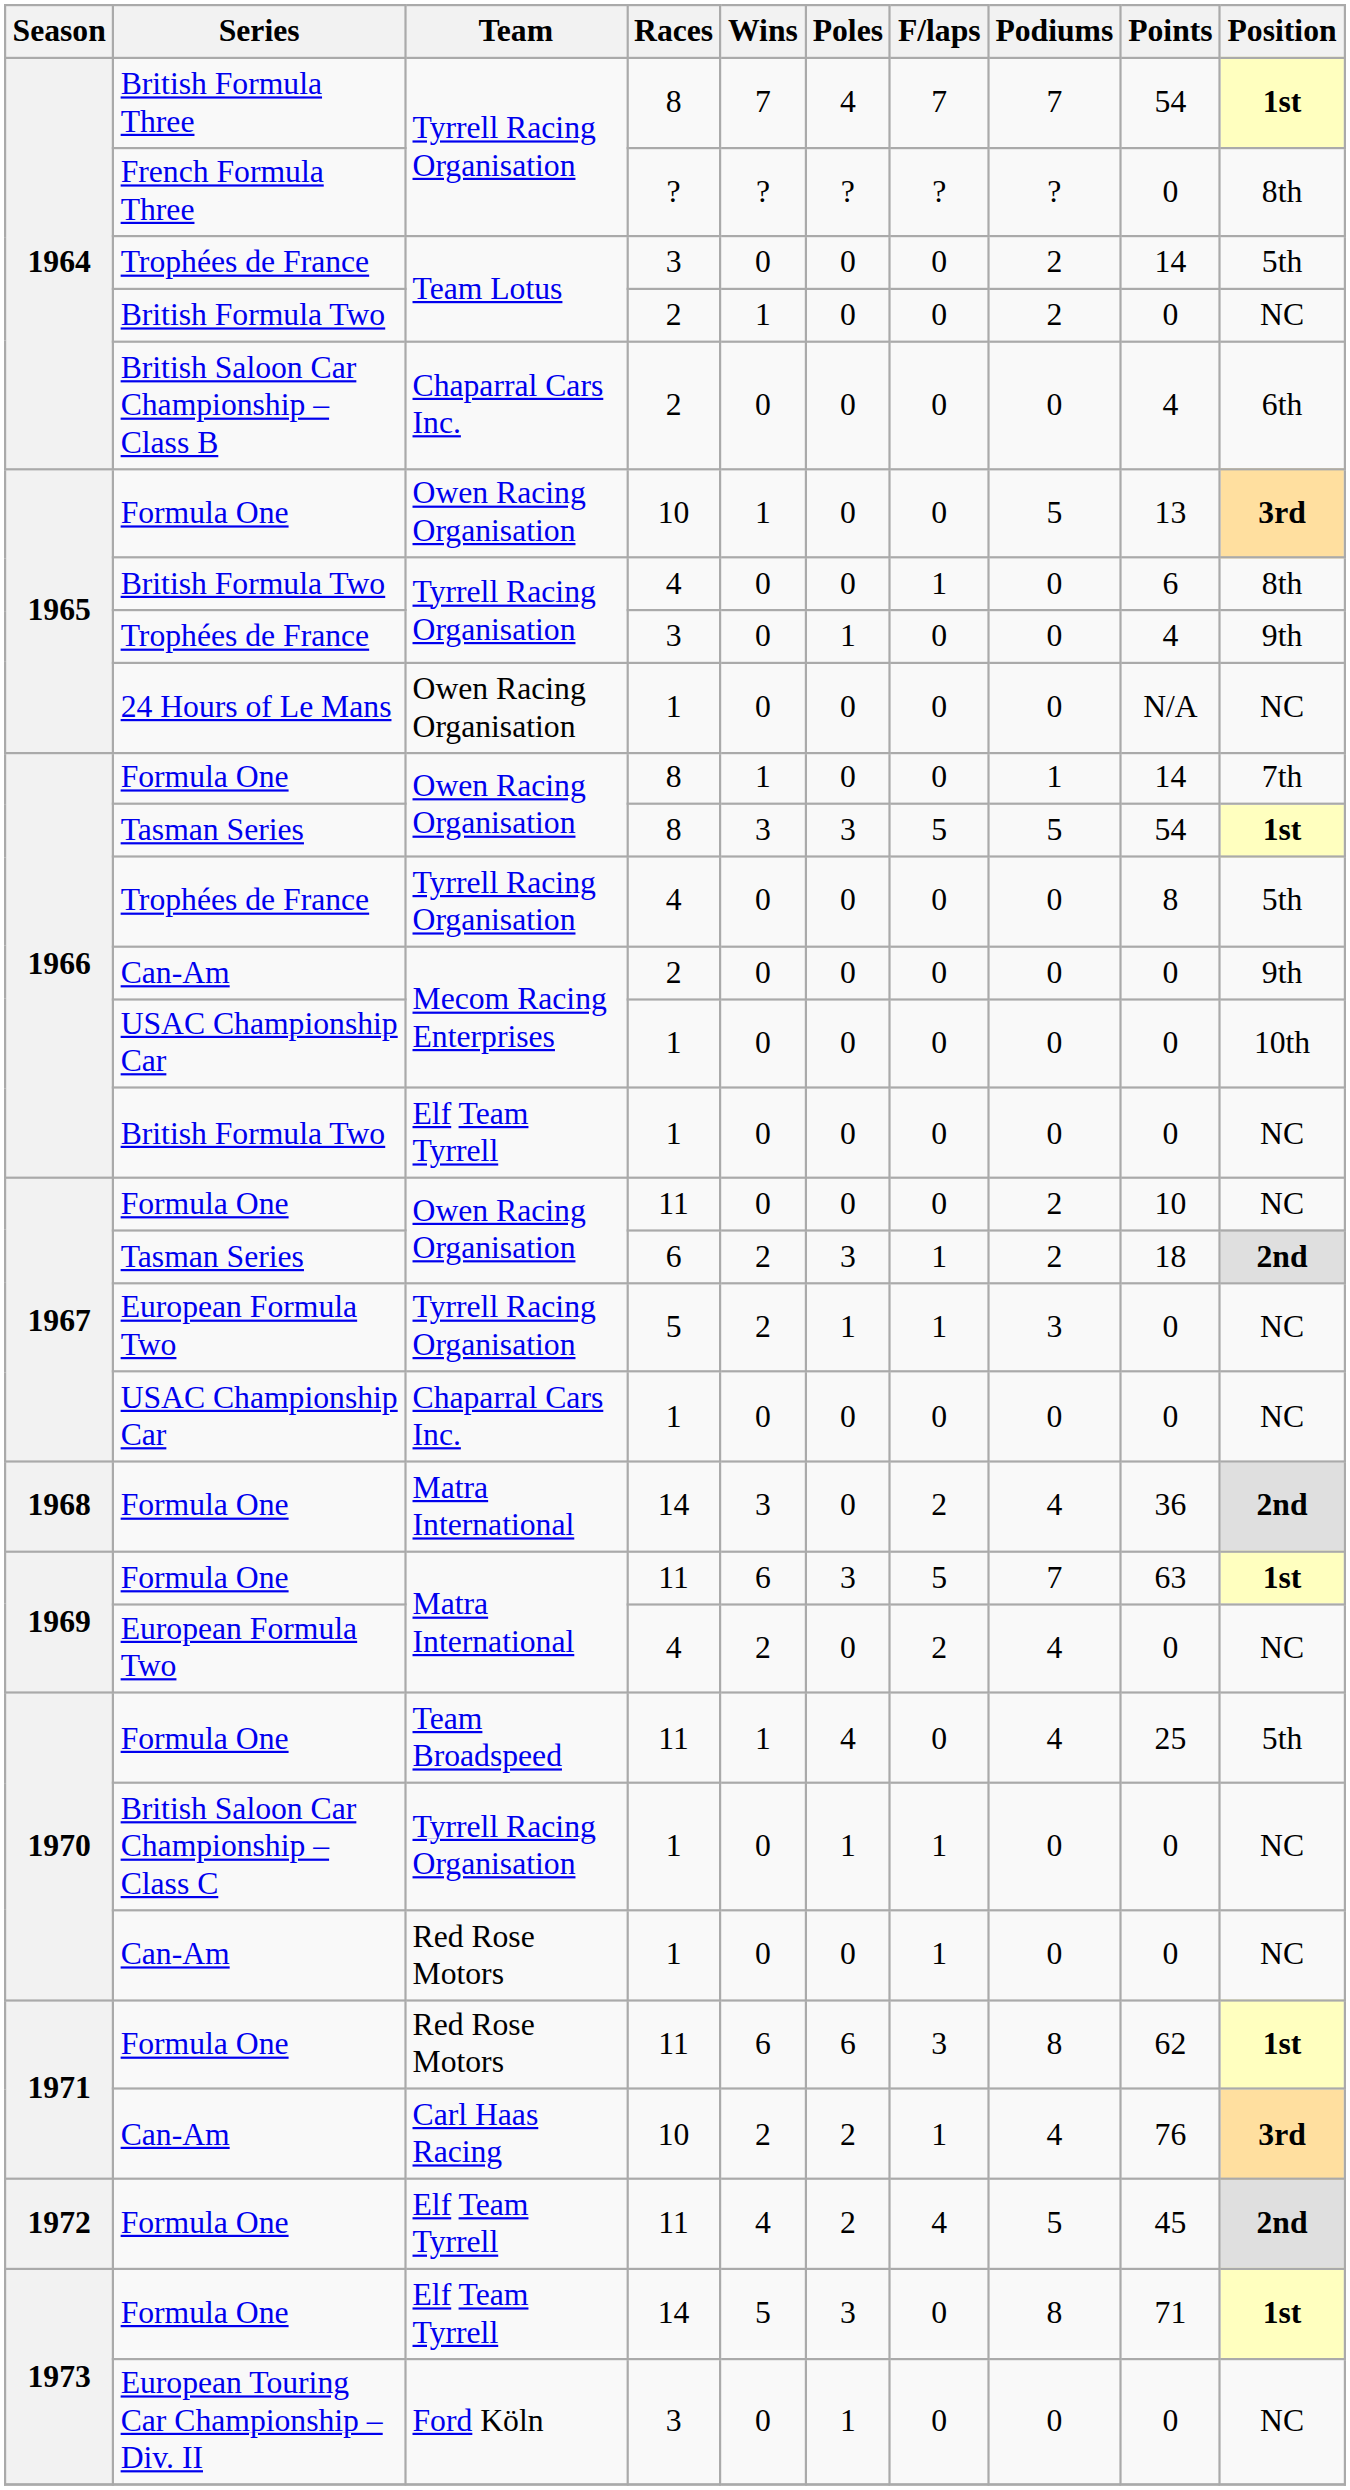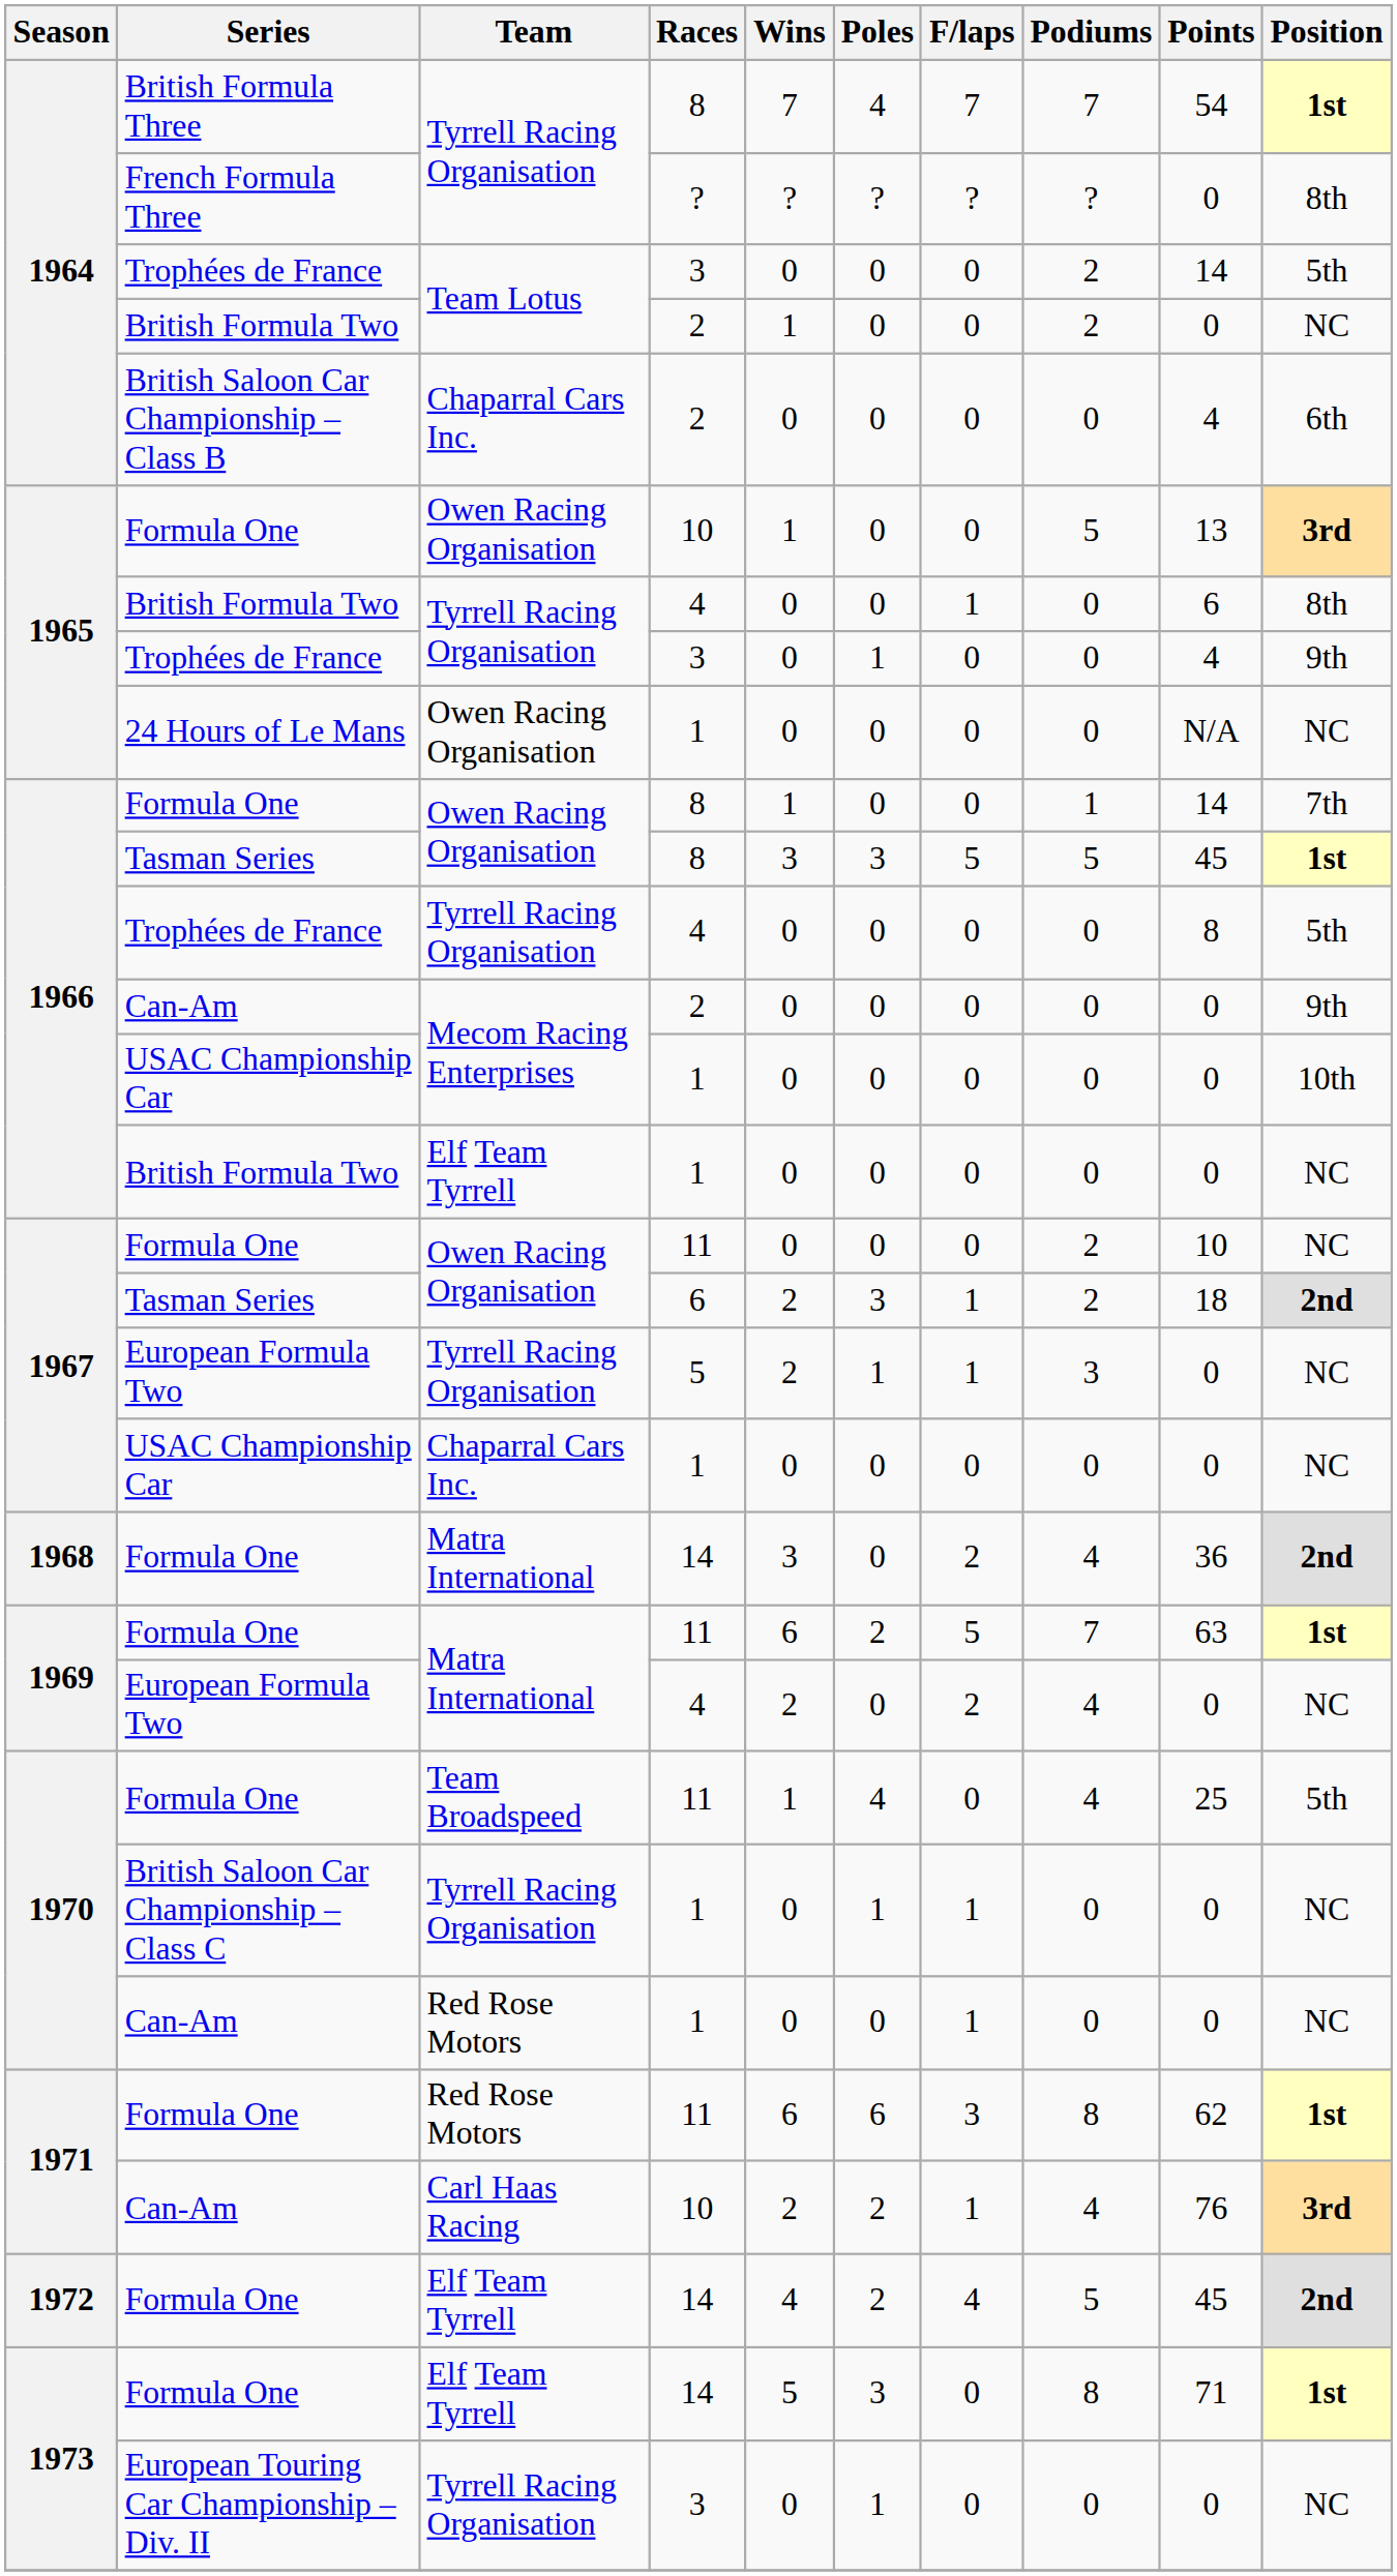1966 / Tasman Series | Points: 54 -> 45
1969 / Formula One | Poles: 3 -> 2
1972 / Formula One | Races: 11 -> 14
European Touring Car Championship – Div. II | Team: Ford Köln -> Tyrrell Racing Organisation
